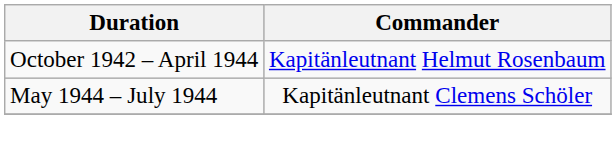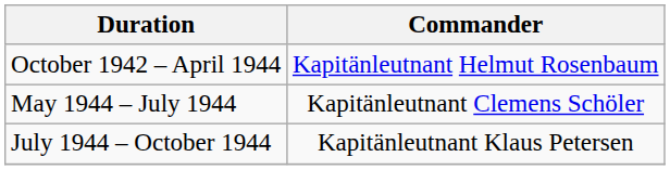+ row: July 1944 – October 1944 | Kapitänleutnant Klaus Petersen
